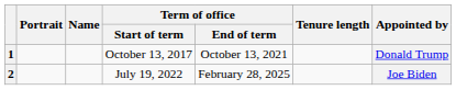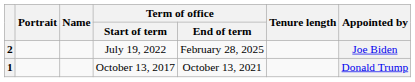rows swapped: 1 <-> 2
